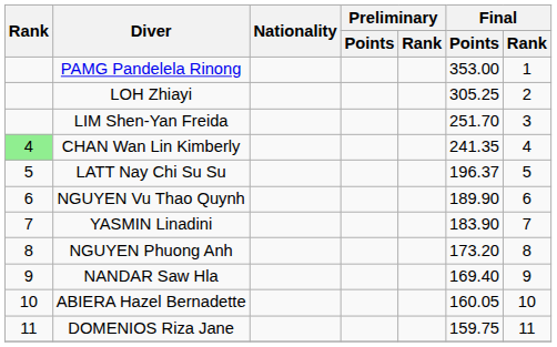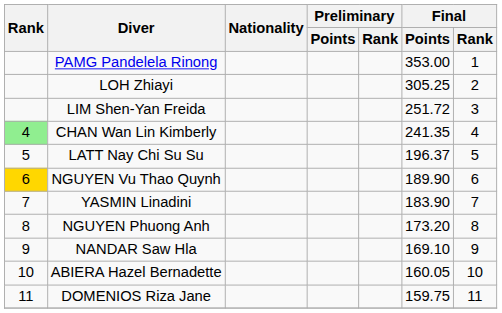LIM Shen-Yan Freida | Final / Points: 251.70 -> 251.72
NGUYEN Vu Thao Quynh | Rank: no background -> gold background
NANDAR Saw Hla | Final / Points: 169.40 -> 169.10
